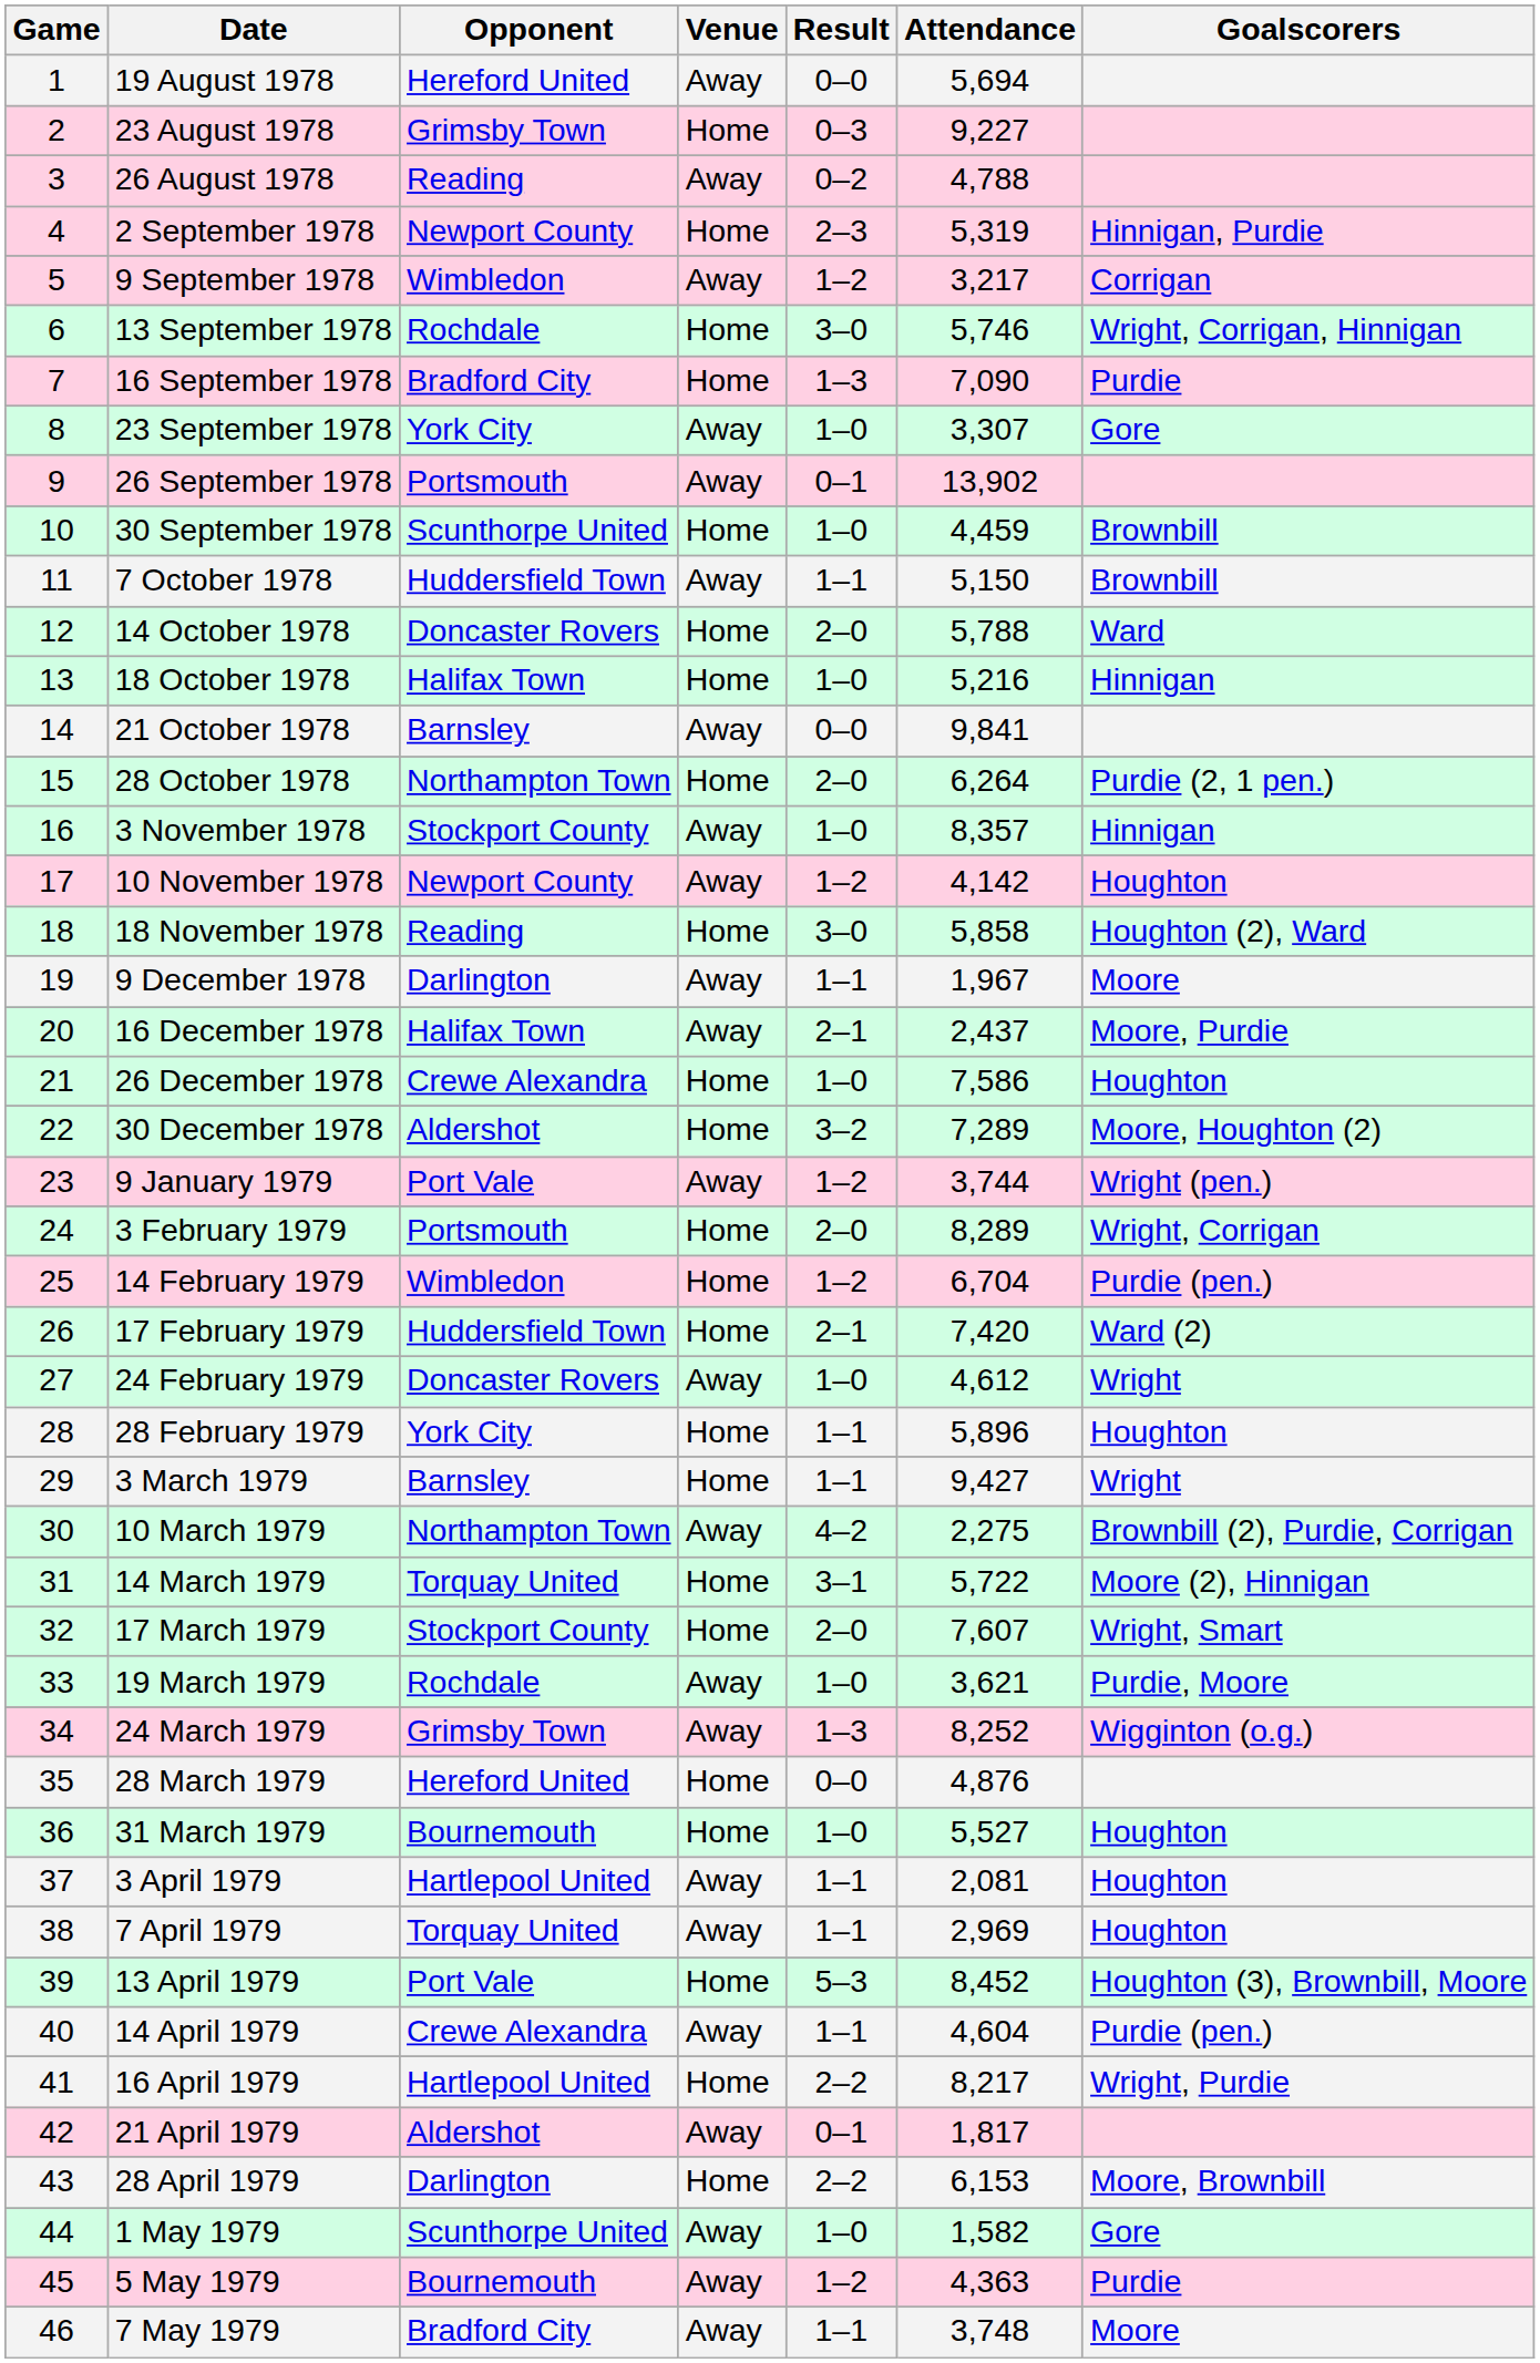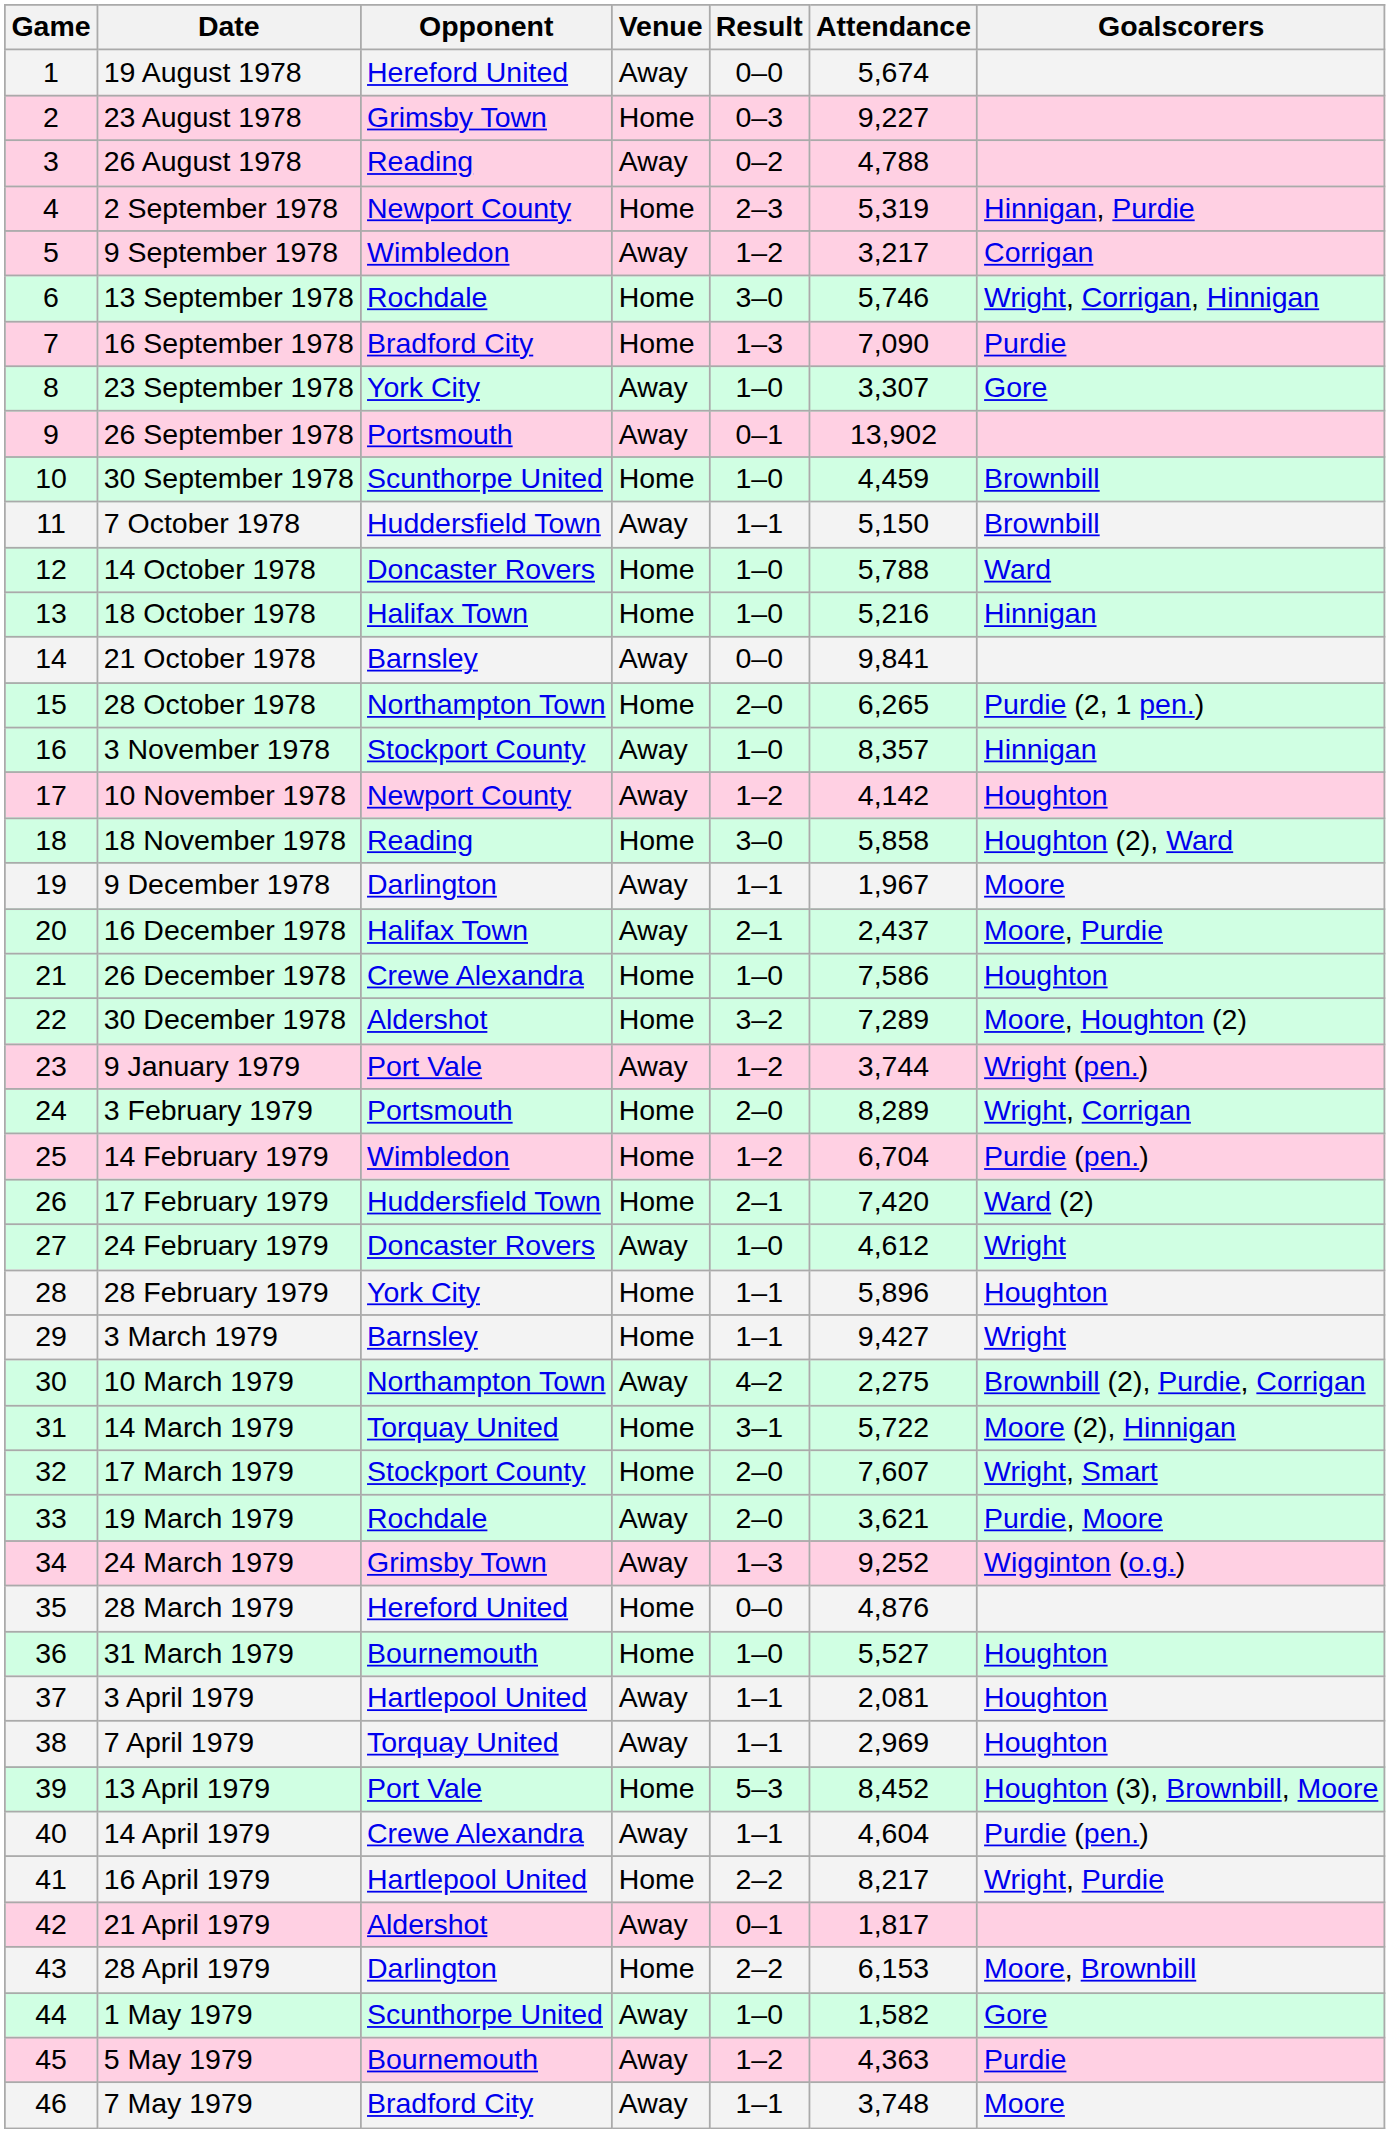19 August 1978 | Attendance: 5,694 -> 5,674
14 October 1978 | Result: 2–0 -> 1–0
28 October 1978 | Attendance: 6,264 -> 6,265
19 March 1979 | Result: 1–0 -> 2–0
24 March 1979 | Attendance: 8,252 -> 9,252
